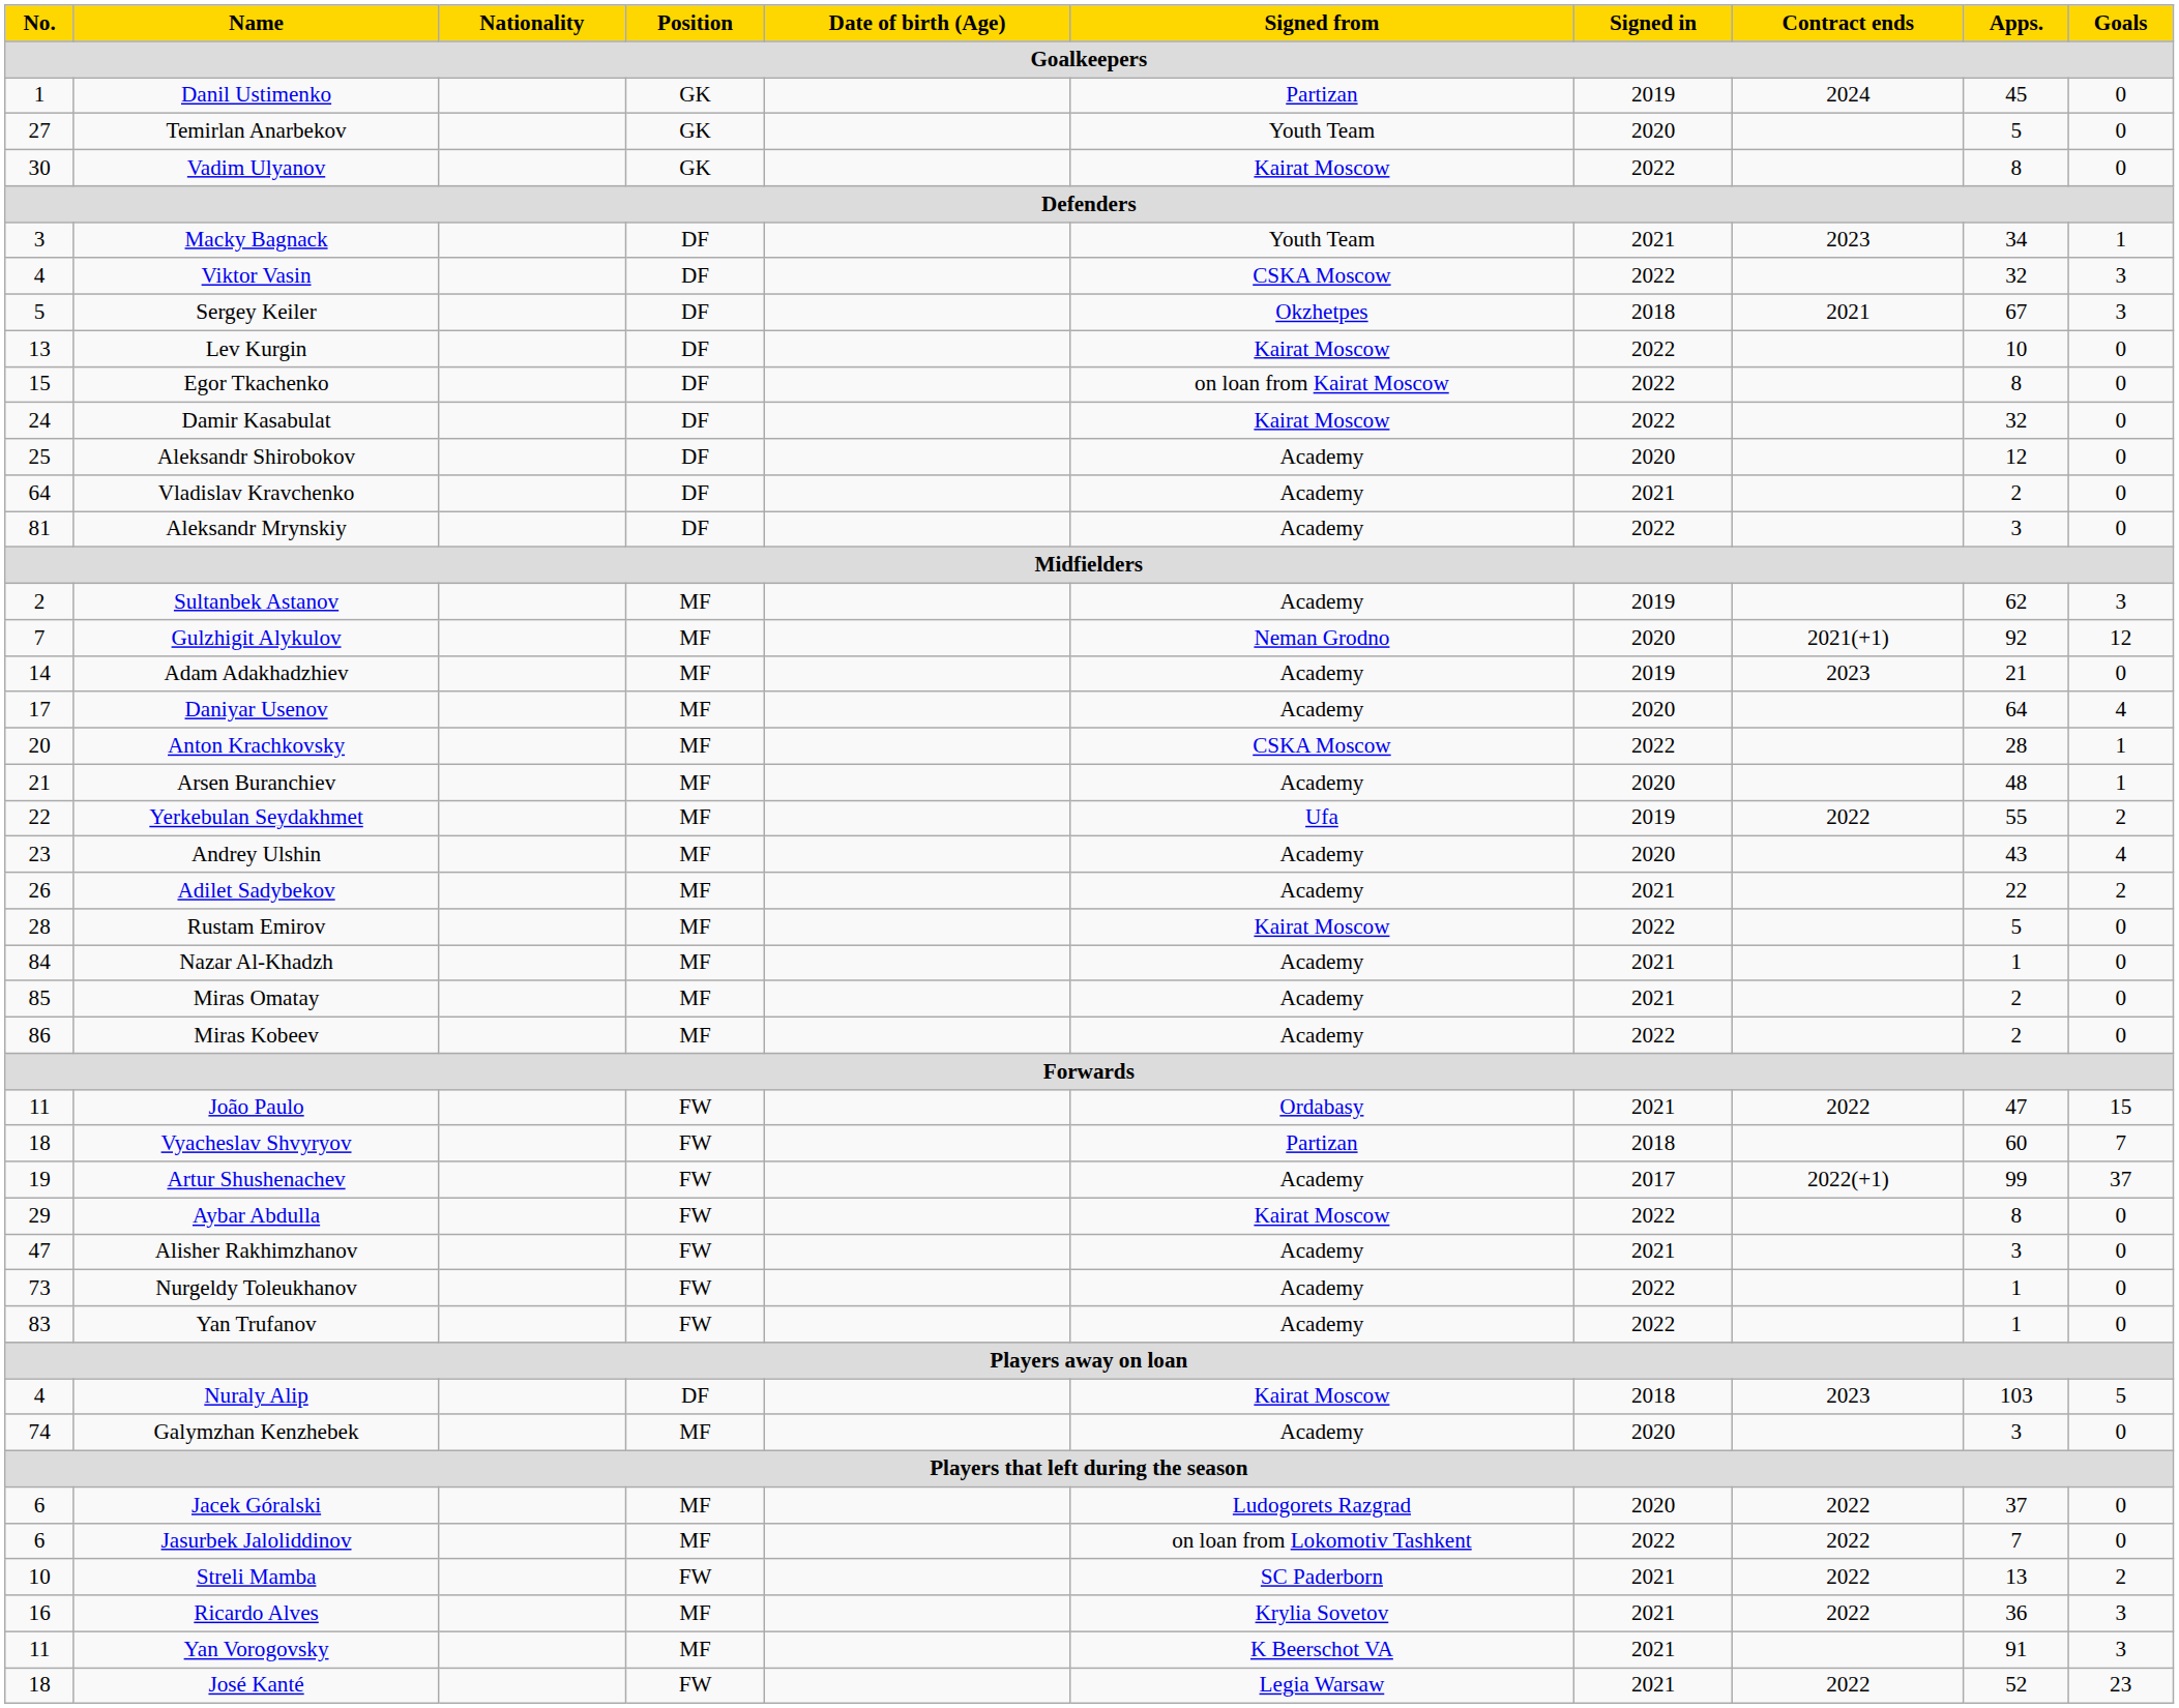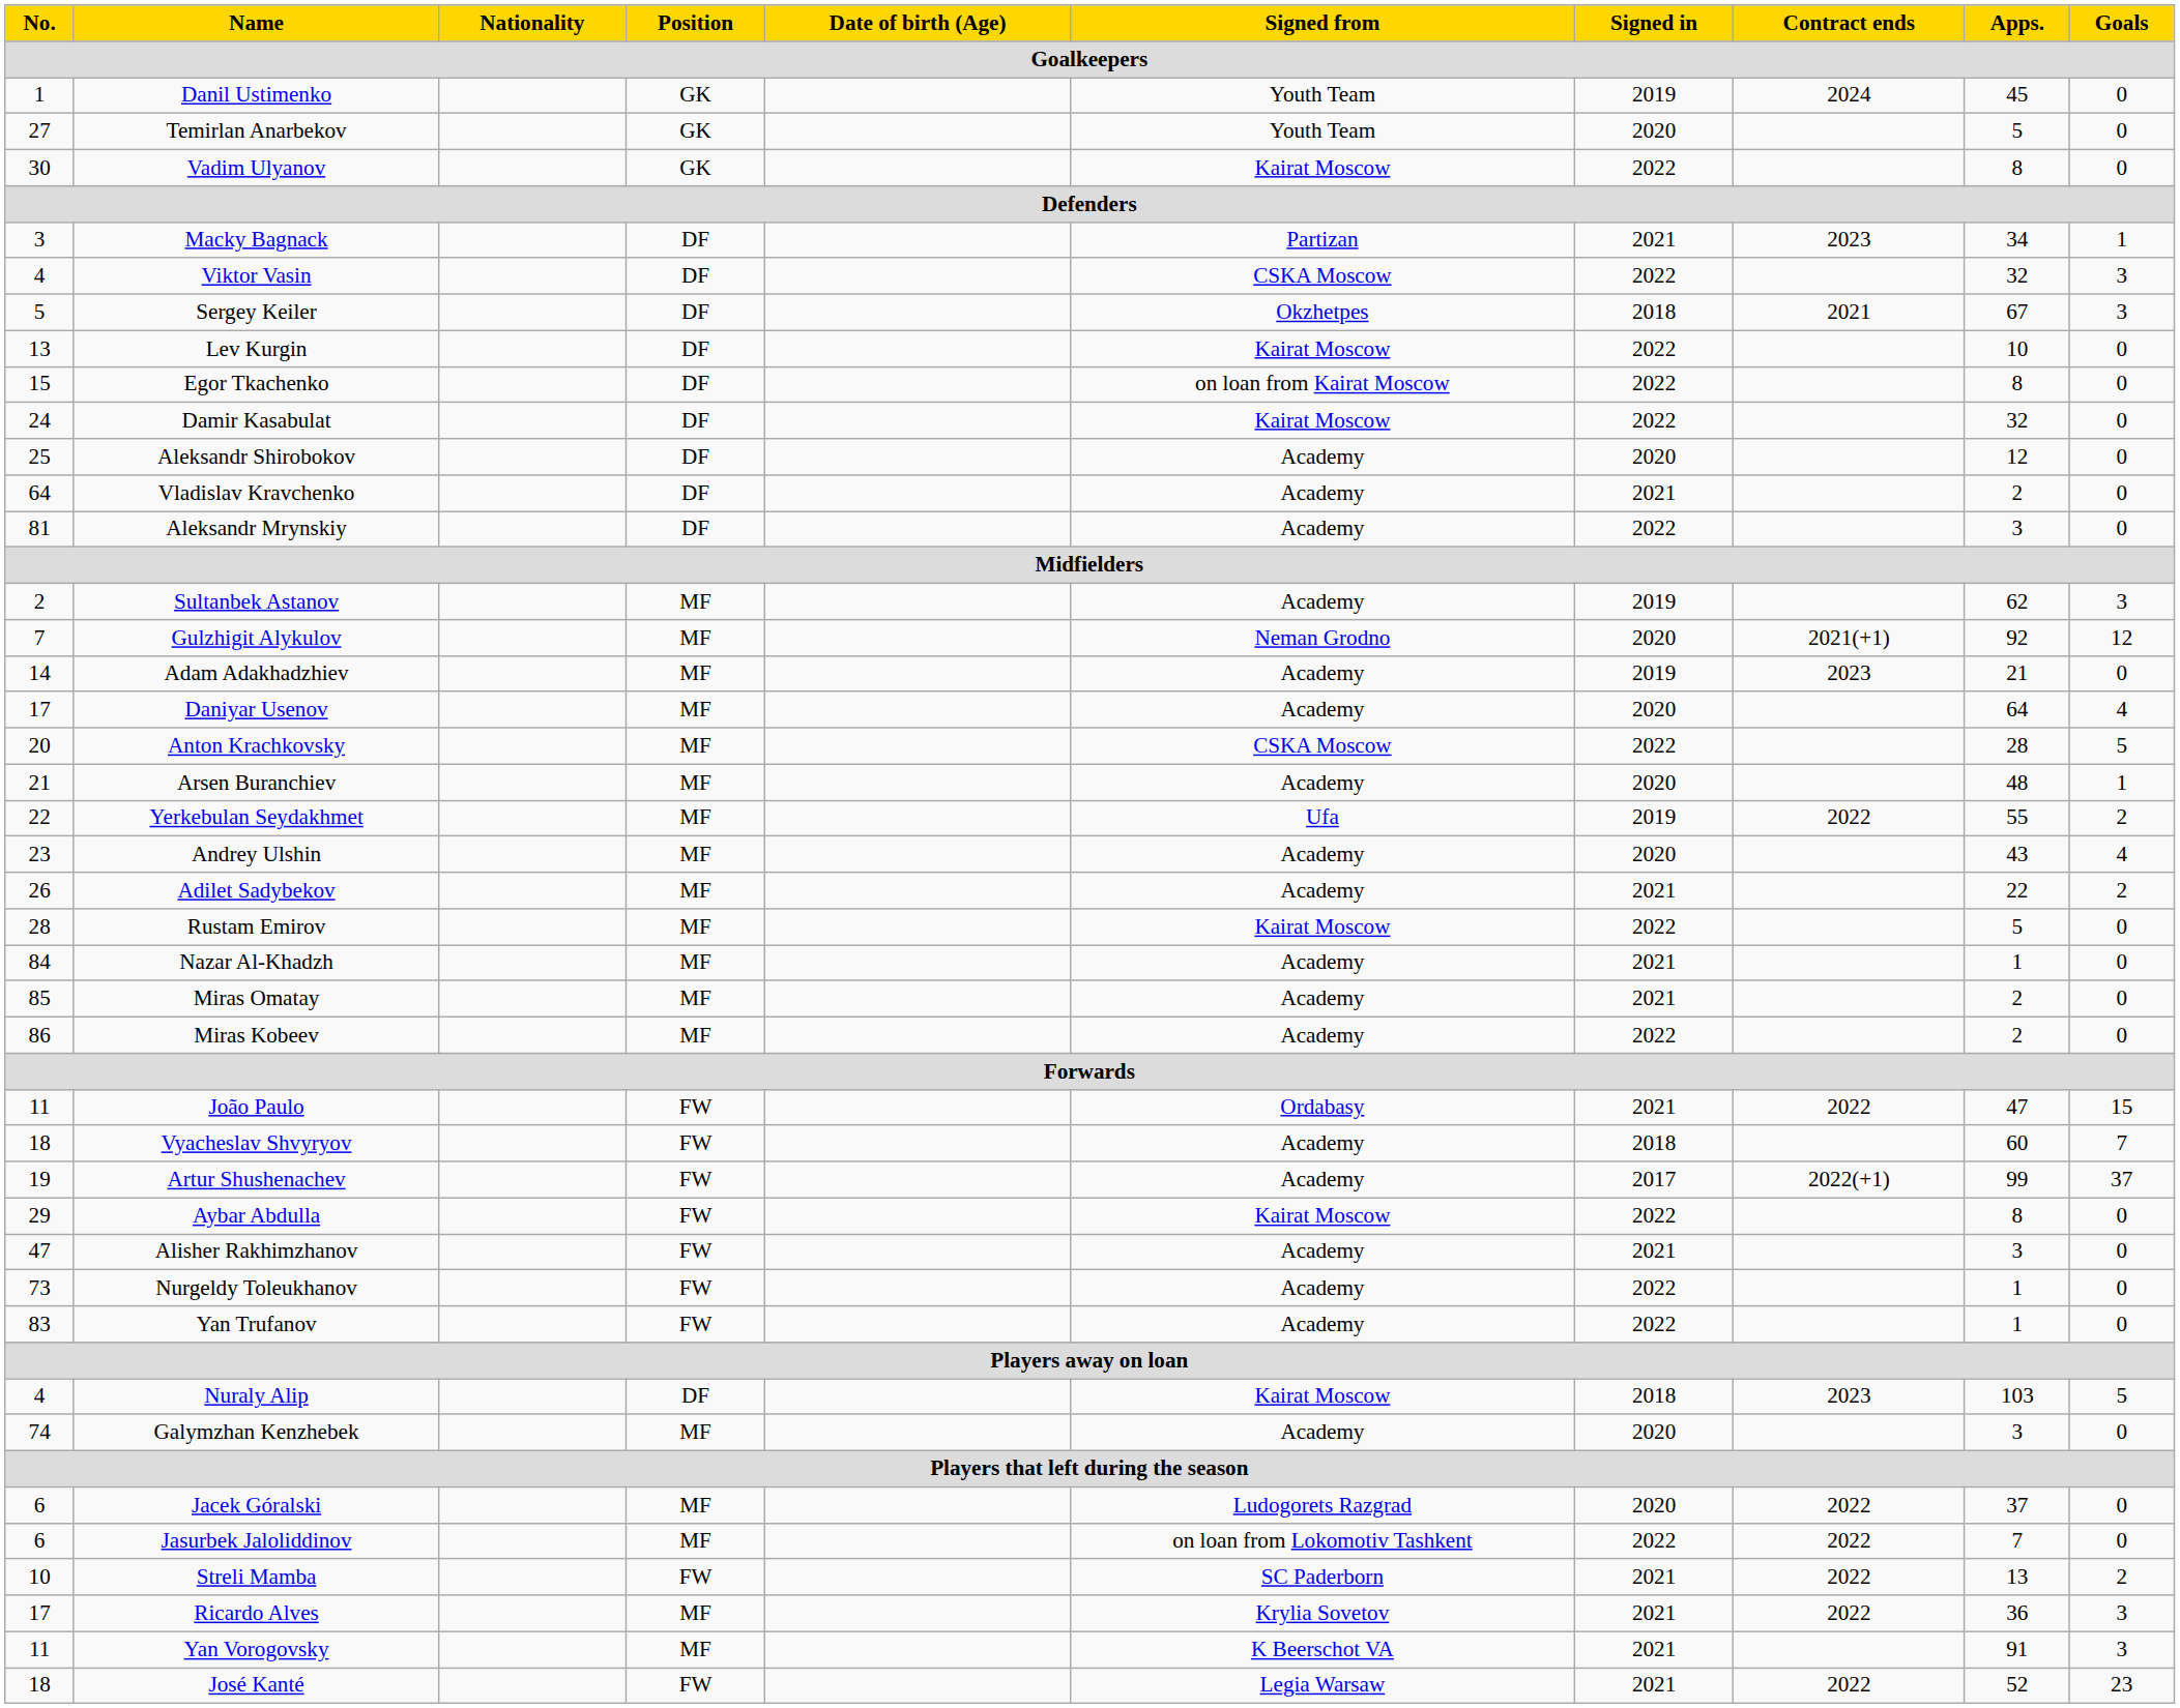Danil Ustimenko | Signed from: Partizan -> Youth Team
Macky Bagnack | Signed from: Youth Team -> Partizan
Anton Krachkovsky | Goals: 1 -> 5
Vyacheslav Shvyryov | Signed from: Partizan -> Academy
Ricardo Alves | No.: 16 -> 17
